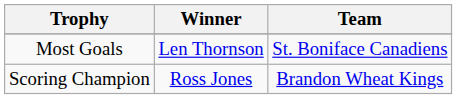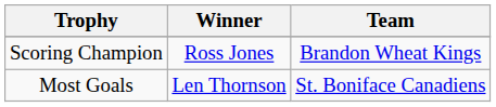rows swapped: Scoring Champion <-> Most Goals
